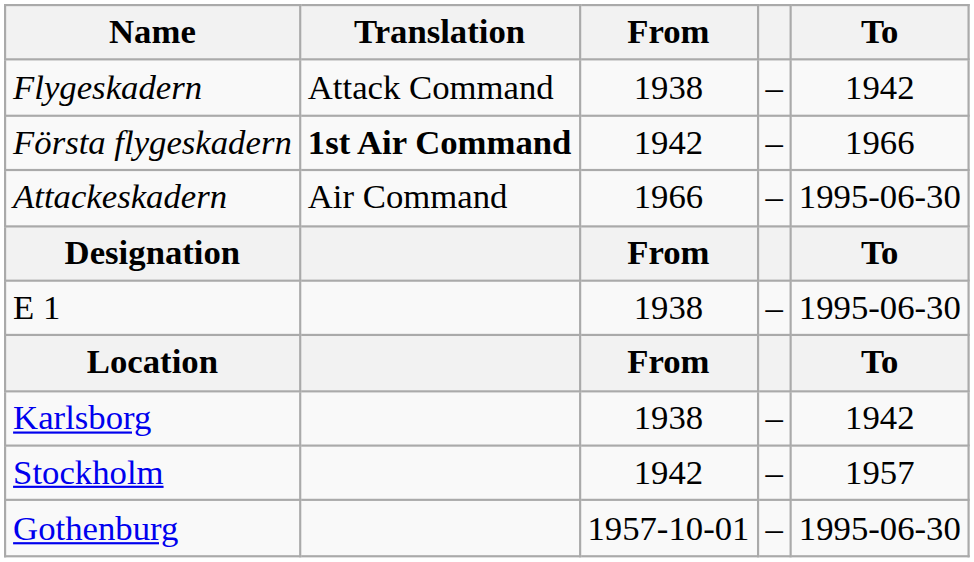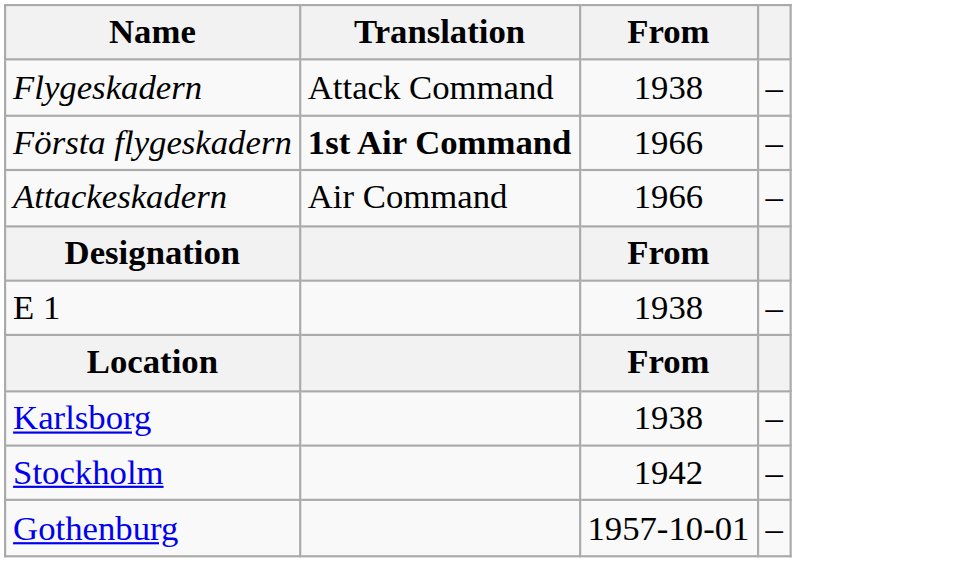- column: To | 1942 | 1966 | 1995-06-30 | To | 1995-06-30 | To | 1942 | 1957 | 1995-06-30
Första flygeskadern | From: 1942 -> 1966
